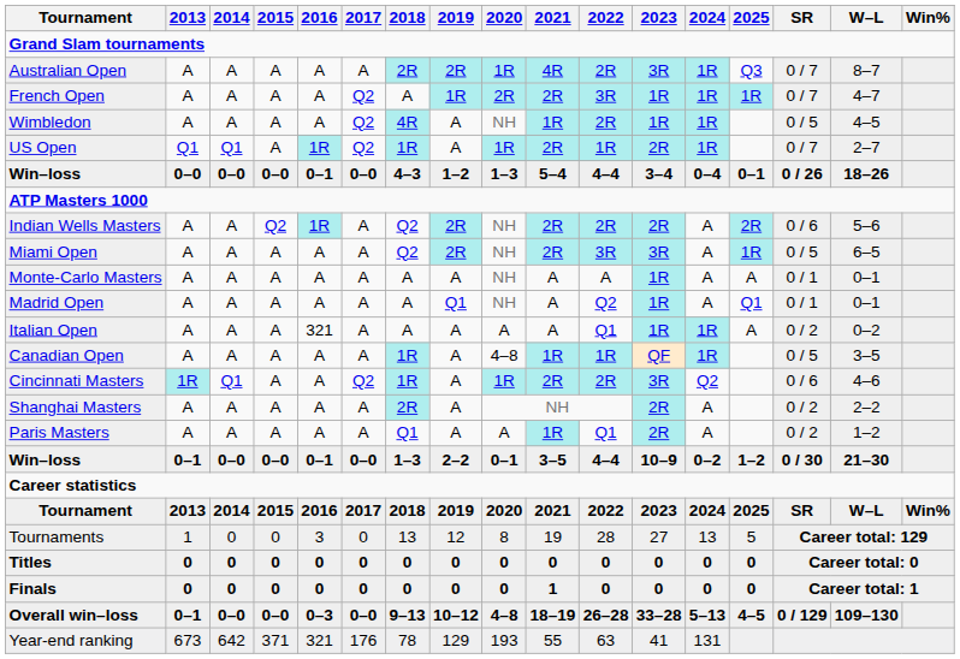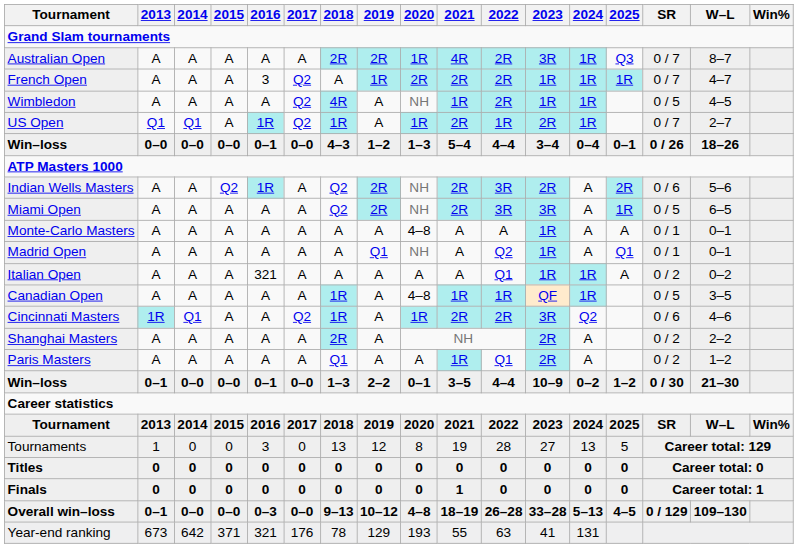French Open | 2016: A -> 3
French Open | 2022: 3R -> 2R
Indian Wells Masters | 2022: 2R -> 3R
Monte-Carlo Masters | 2020: NH -> 4–8
